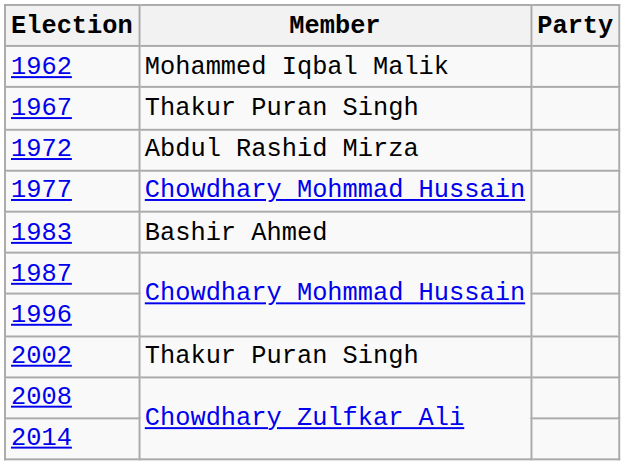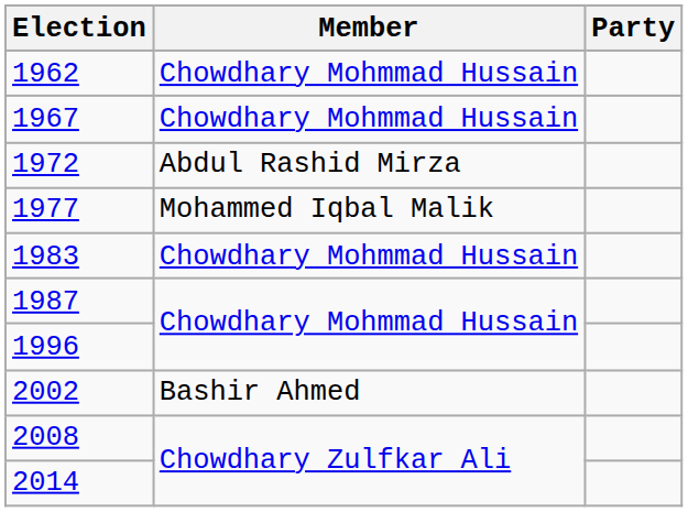1962 | Member: Mohammed Iqbal Malik -> Chowdhary Mohmmad Hussain
1967 | Member: Thakur Puran Singh -> Chowdhary Mohmmad Hussain
1977 | Member: Chowdhary Mohmmad Hussain -> Mohammed Iqbal Malik
1983 | Member: Bashir Ahmed -> Chowdhary Mohmmad Hussain
2002 | Member: Thakur Puran Singh -> Bashir Ahmed
